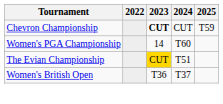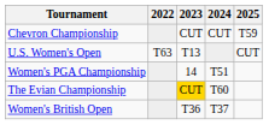Chevron Championship | 2023: bold -> normal
+ row: U.S. Women's Open | T63 | T13 | CUT
Women's PGA Championship | 2024: T60 -> T51
The Evian Championship | 2024: T51 -> T60
